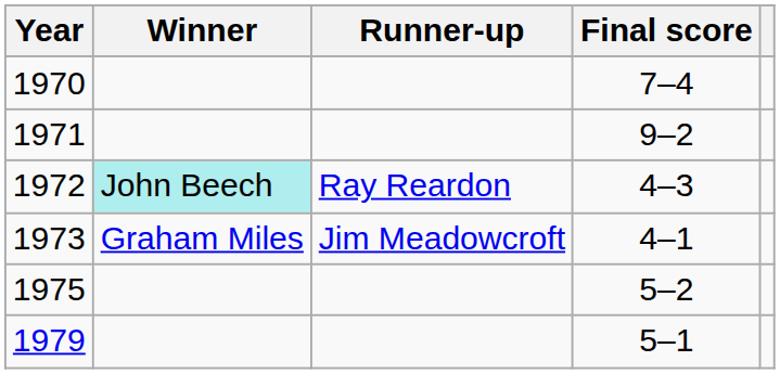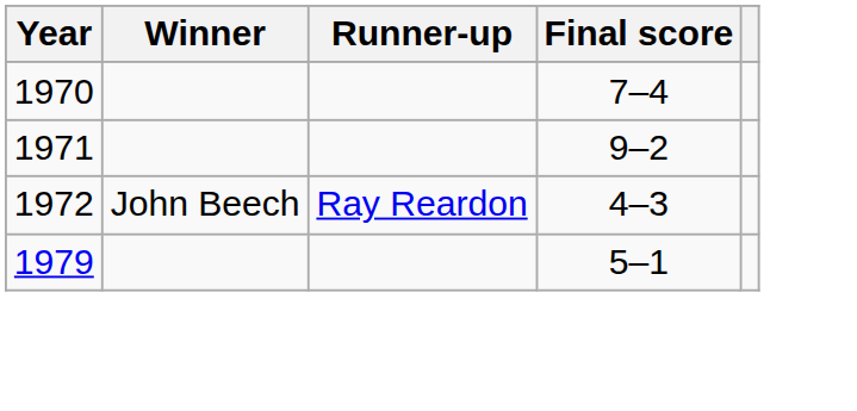1972 | Winner: paleturquoise background -> no background
- row: 1973 | Graham Miles | Jim Meadowcroft | 4–1
- row: 1975 | 5–2
